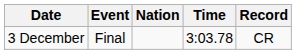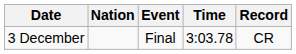columns swapped: Event <-> Nation
